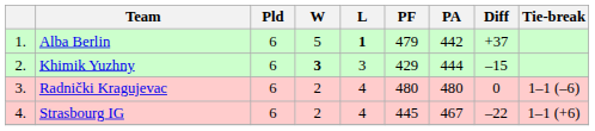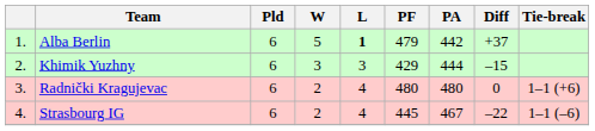Khimik Yuzhny | W: bold -> normal
Radnički Kragujevac | Tie-break: 1–1 (–6) -> 1–1 (+6)
Strasbourg IG | Tie-break: 1–1 (+6) -> 1–1 (–6)
